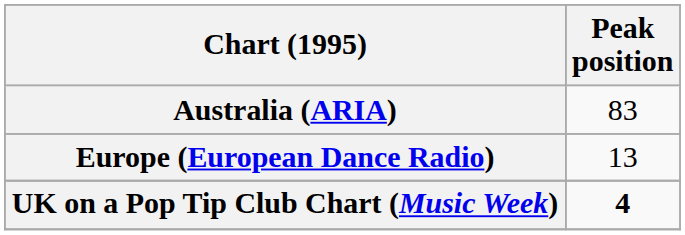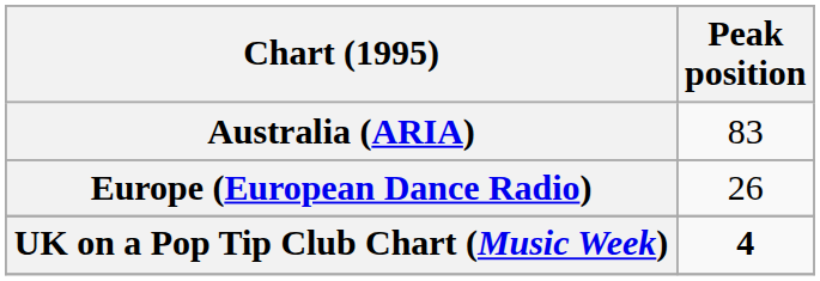Europe (European Dance Radio) | Peak position: 13 -> 26
